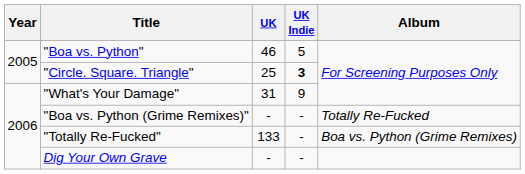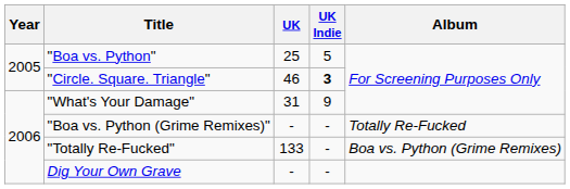"Boa vs. Python" | UK: 46 -> 25
"Circle. Square. Triangle" | UK: 25 -> 46
